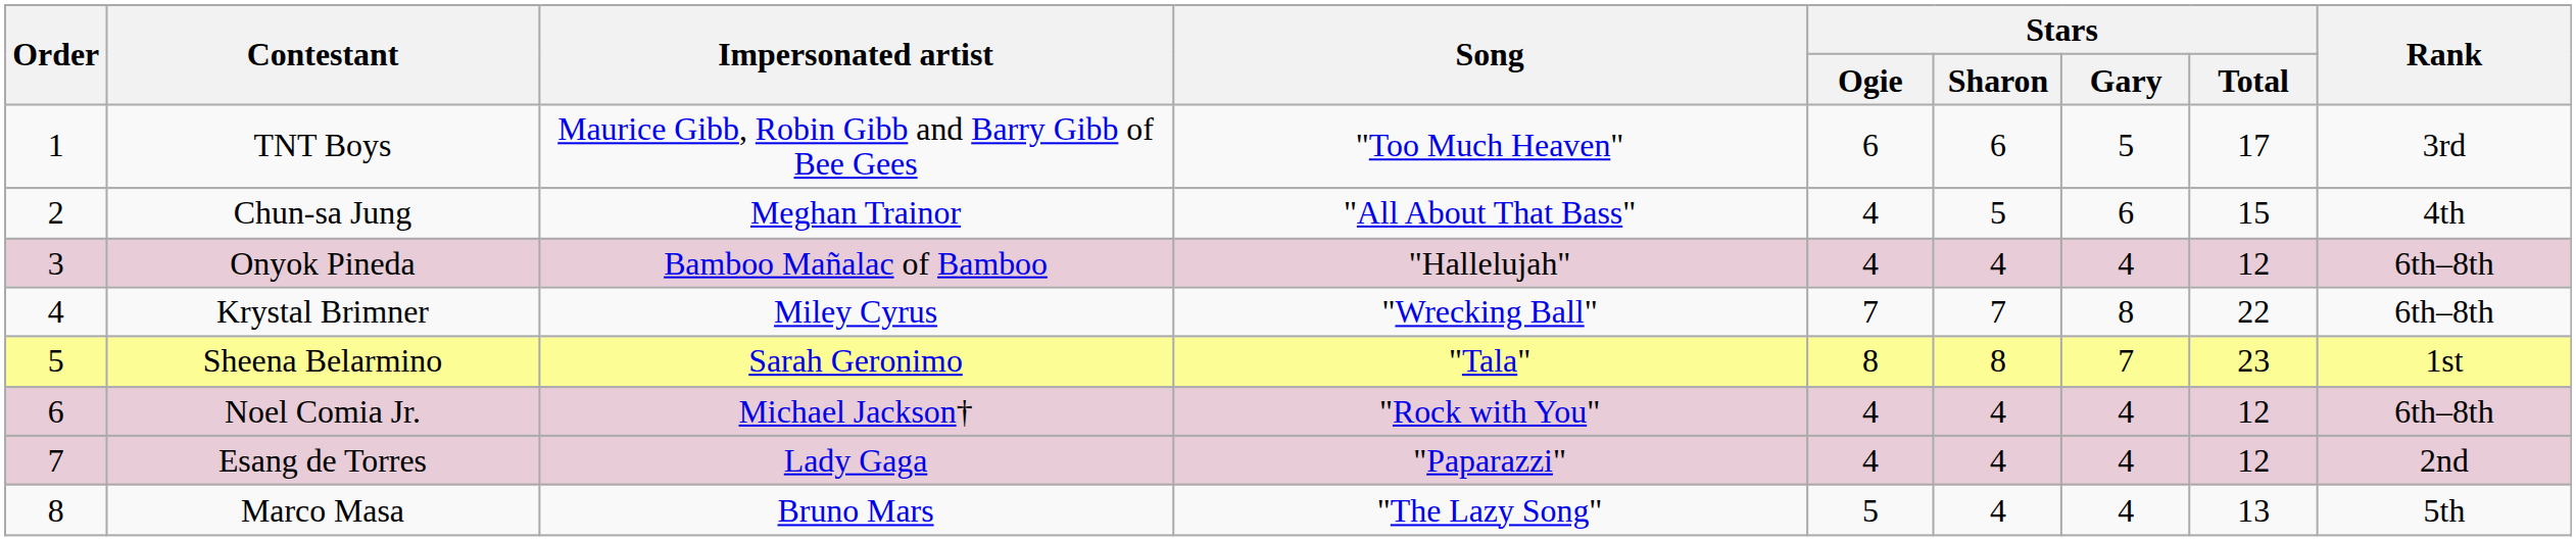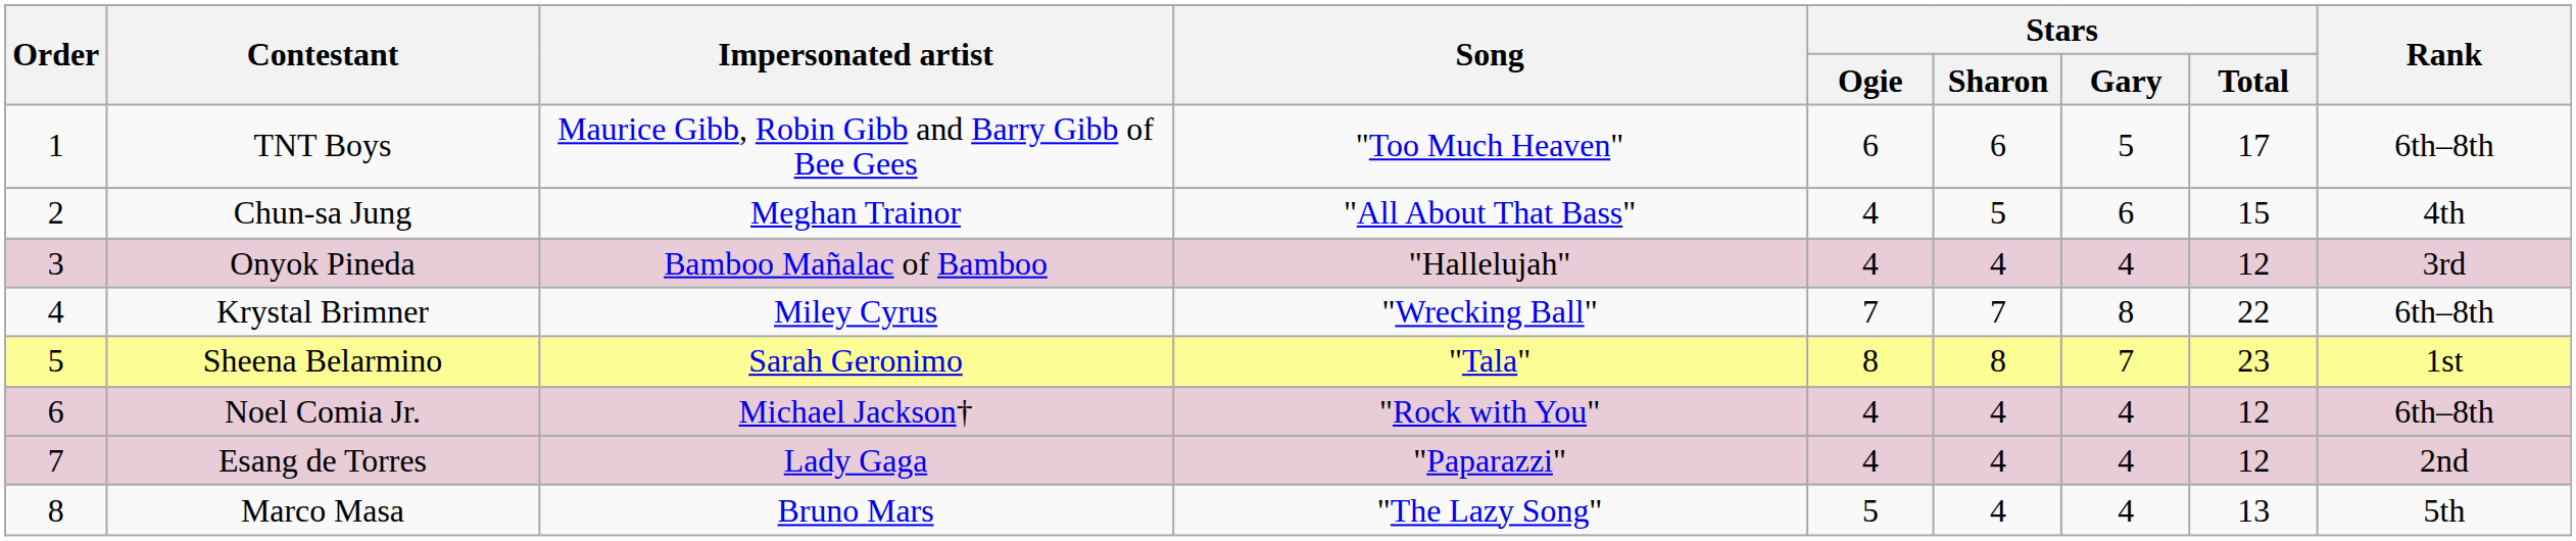TNT Boys | Rank: 3rd -> 6th–8th
Onyok Pineda | Rank: 6th–8th -> 3rd
